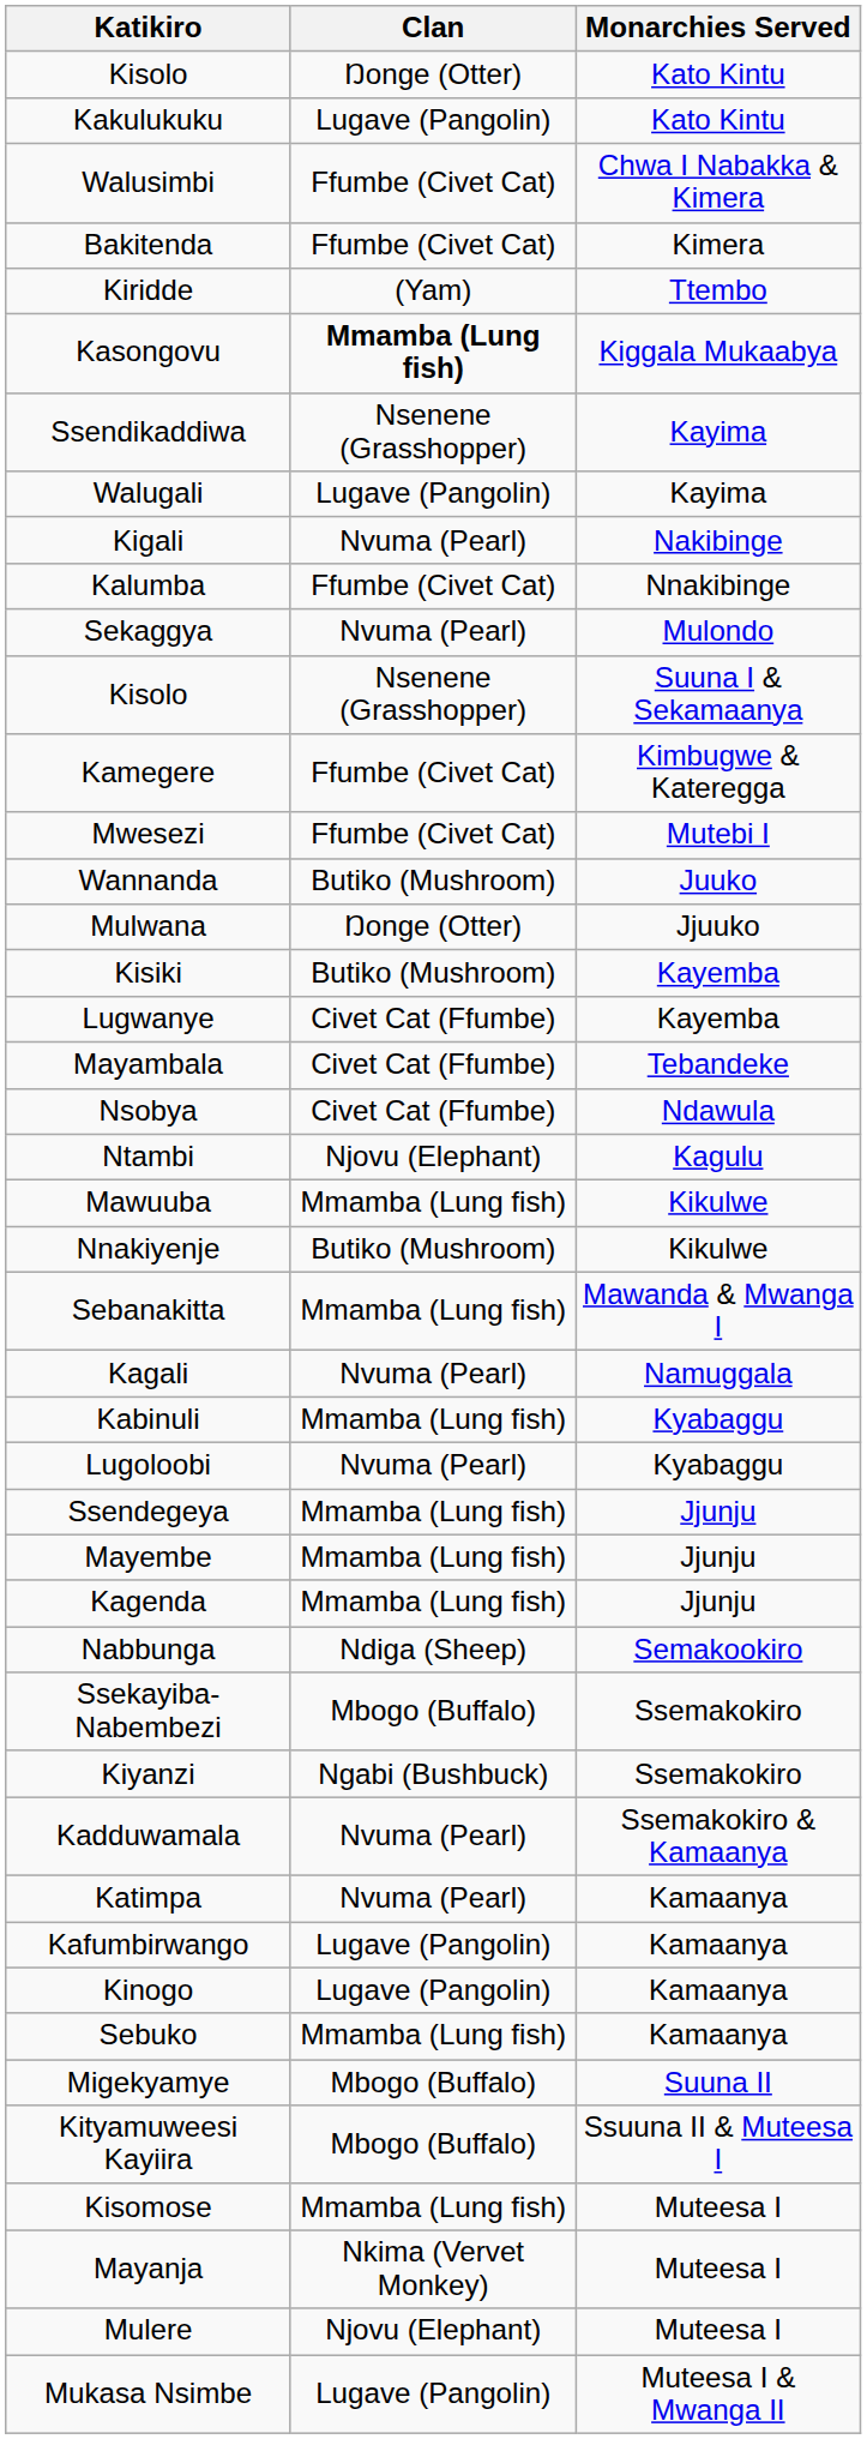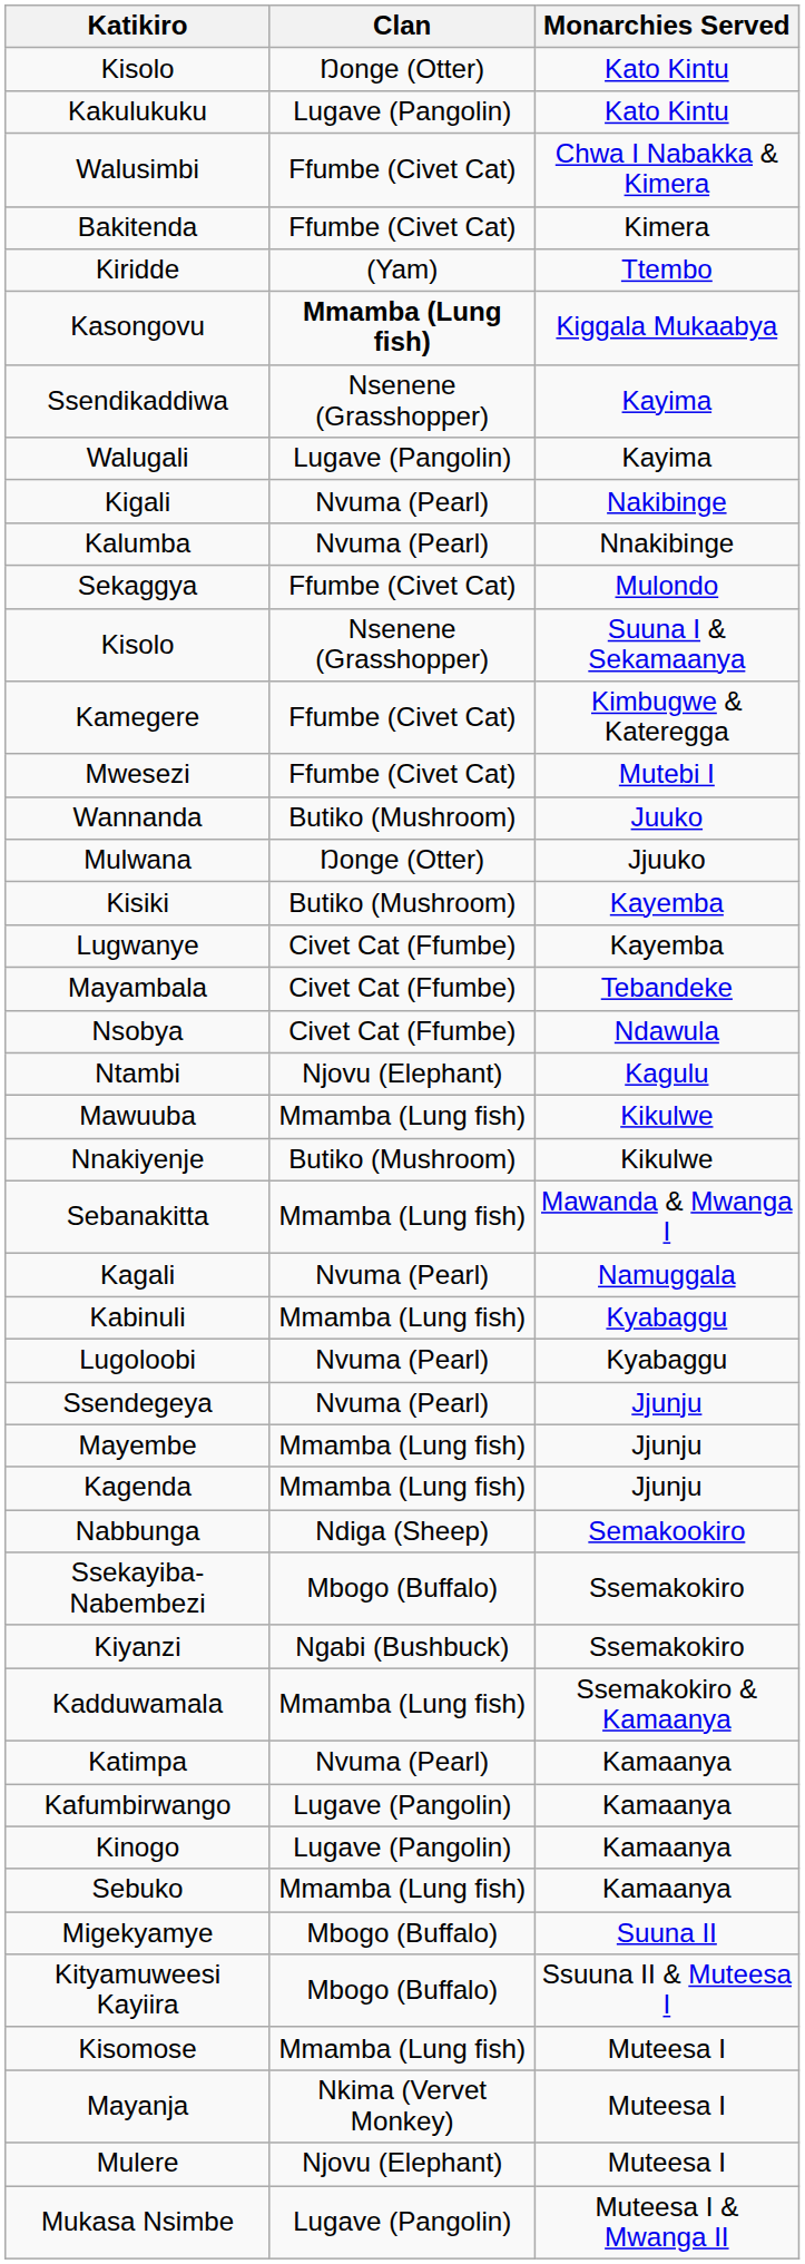Kalumba | Clan: Ffumbe (Civet Cat) -> Nvuma (Pearl)
Sekaggya | Clan: Nvuma (Pearl) -> Ffumbe (Civet Cat)
Ssendegeya | Clan: Mmamba (Lung fish) -> Nvuma (Pearl)
Kadduwamala | Clan: Nvuma (Pearl) -> Mmamba (Lung fish)
